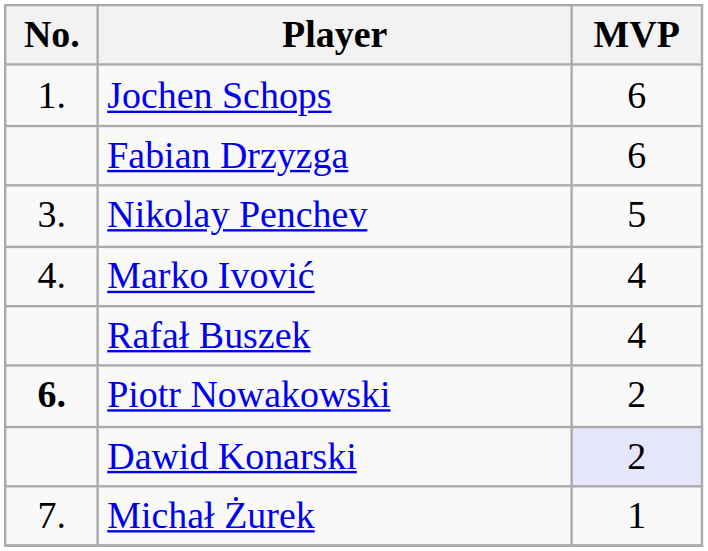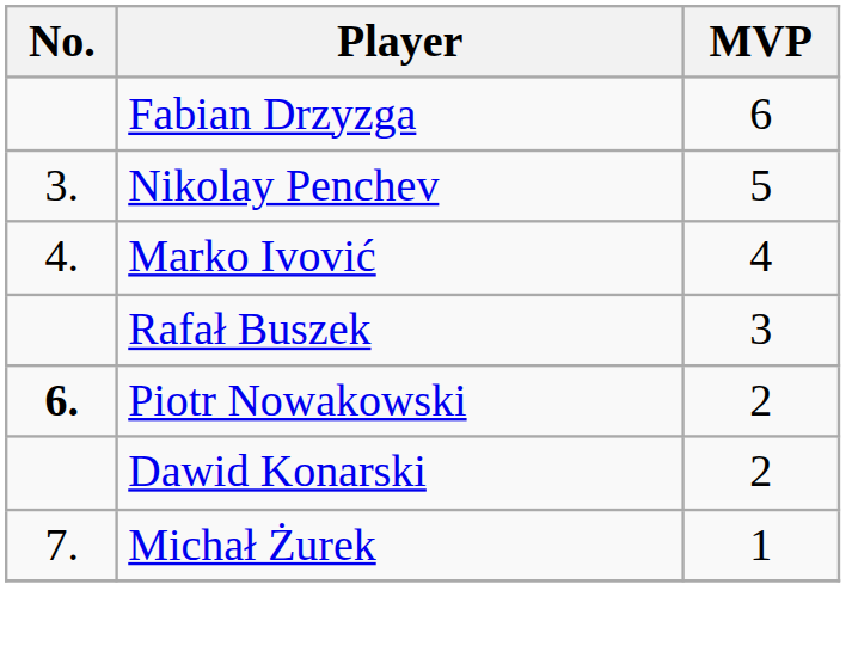- row: 1. | Jochen Schops | 6
Rafał Buszek | MVP: 4 -> 3
Dawid Konarski | MVP: lavender background -> no background
